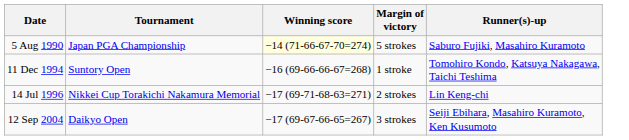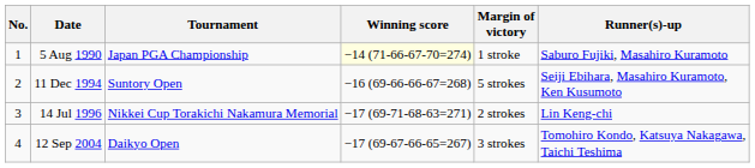+ column: No. | 1 | 2 | 3 | 4
5 Aug 1990 | Margin of victory: 5 strokes -> 1 stroke
11 Dec 1994 | Margin of victory: 1 stroke -> 5 strokes
11 Dec 1994 | Runner(s)-up: Tomohiro Kondo, Katsuya Nakagawa, Taichi Teshima -> Seiji Ebihara, Masahiro Kuramoto, Ken Kusumoto
12 Sep 2004 | Runner(s)-up: Seiji Ebihara, Masahiro Kuramoto, Ken Kusumoto -> Tomohiro Kondo, Katsuya Nakagawa, Taichi Teshima
